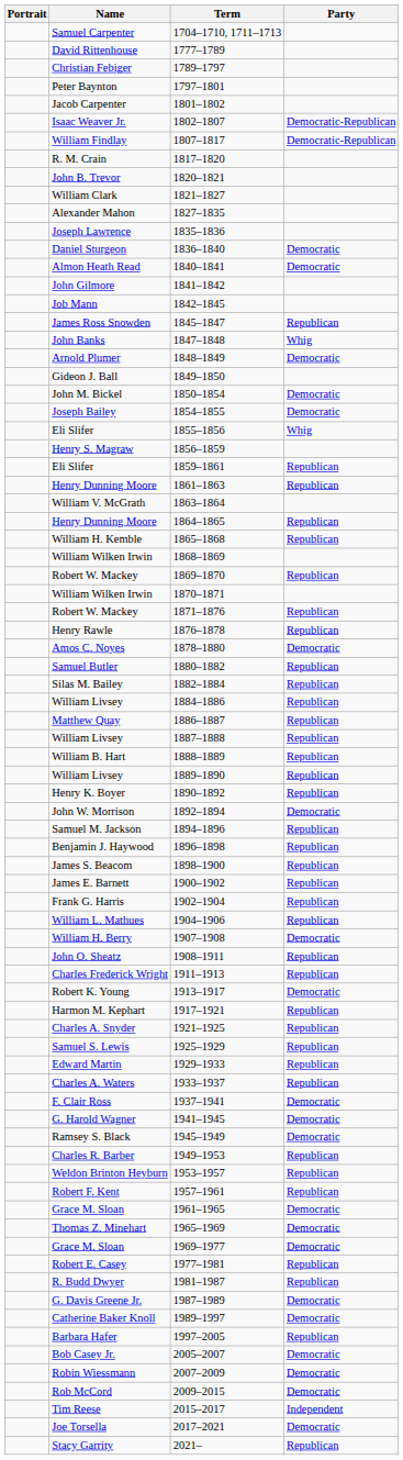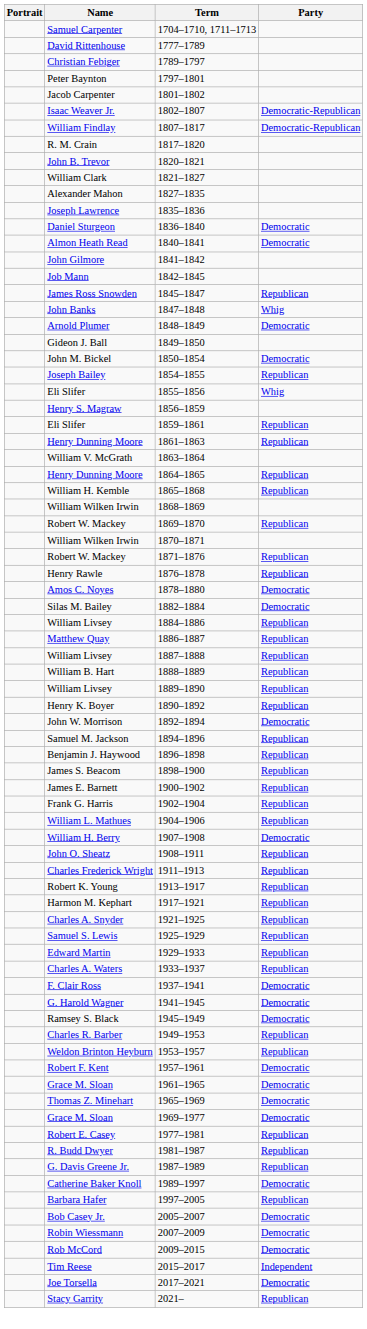Joseph Bailey | Party: Democratic -> Republican
- row: Samuel Butler | 1880–1882 | Republican
Silas M. Bailey | Party: Republican -> Democratic
Robert K. Young | Party: Democratic -> Republican
Robert F. Kent | Party: Republican -> Democratic
G. Davis Greene Jr. | Party: Democratic -> Republican
